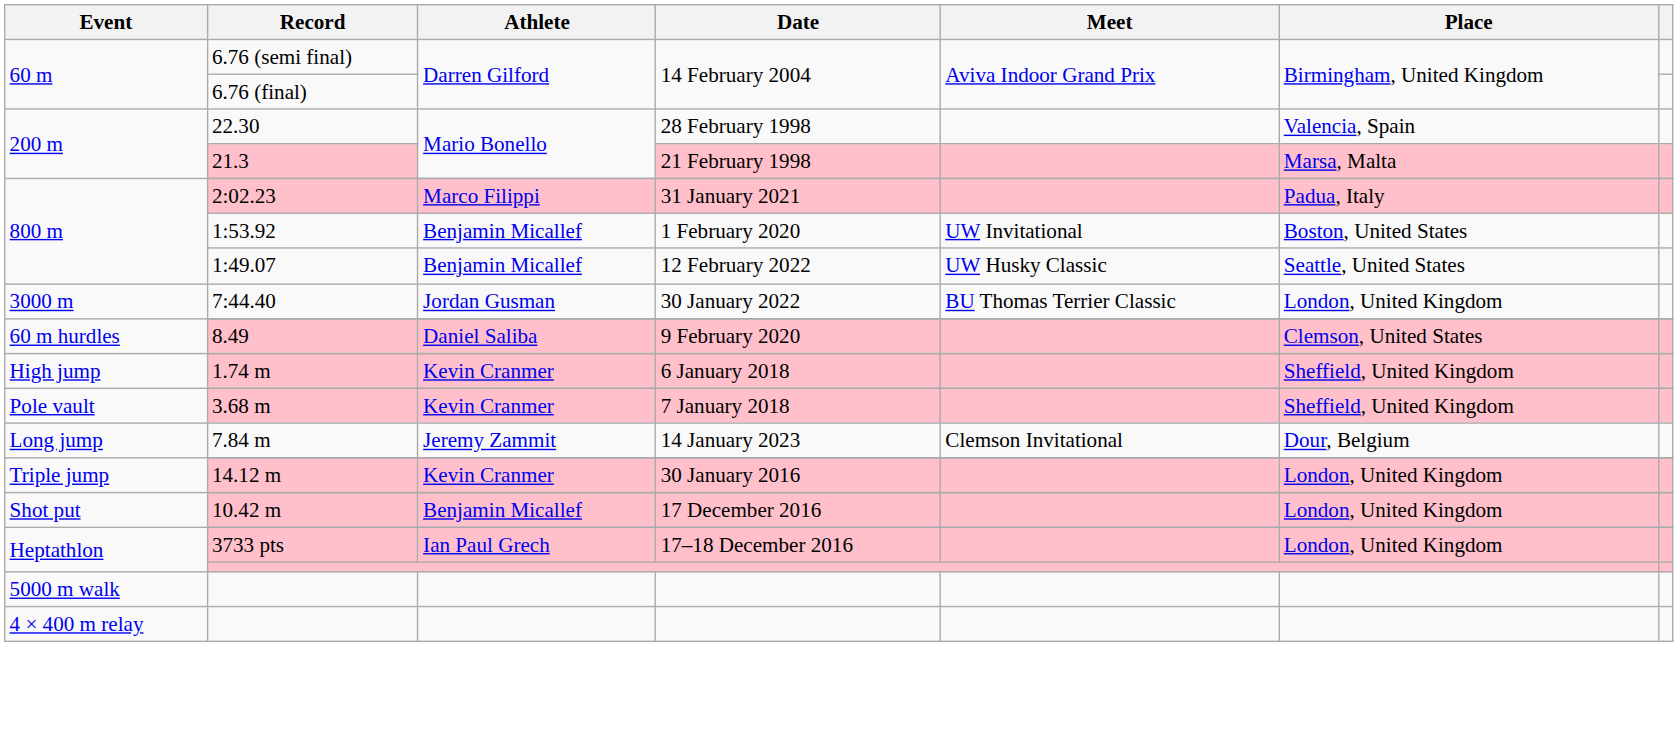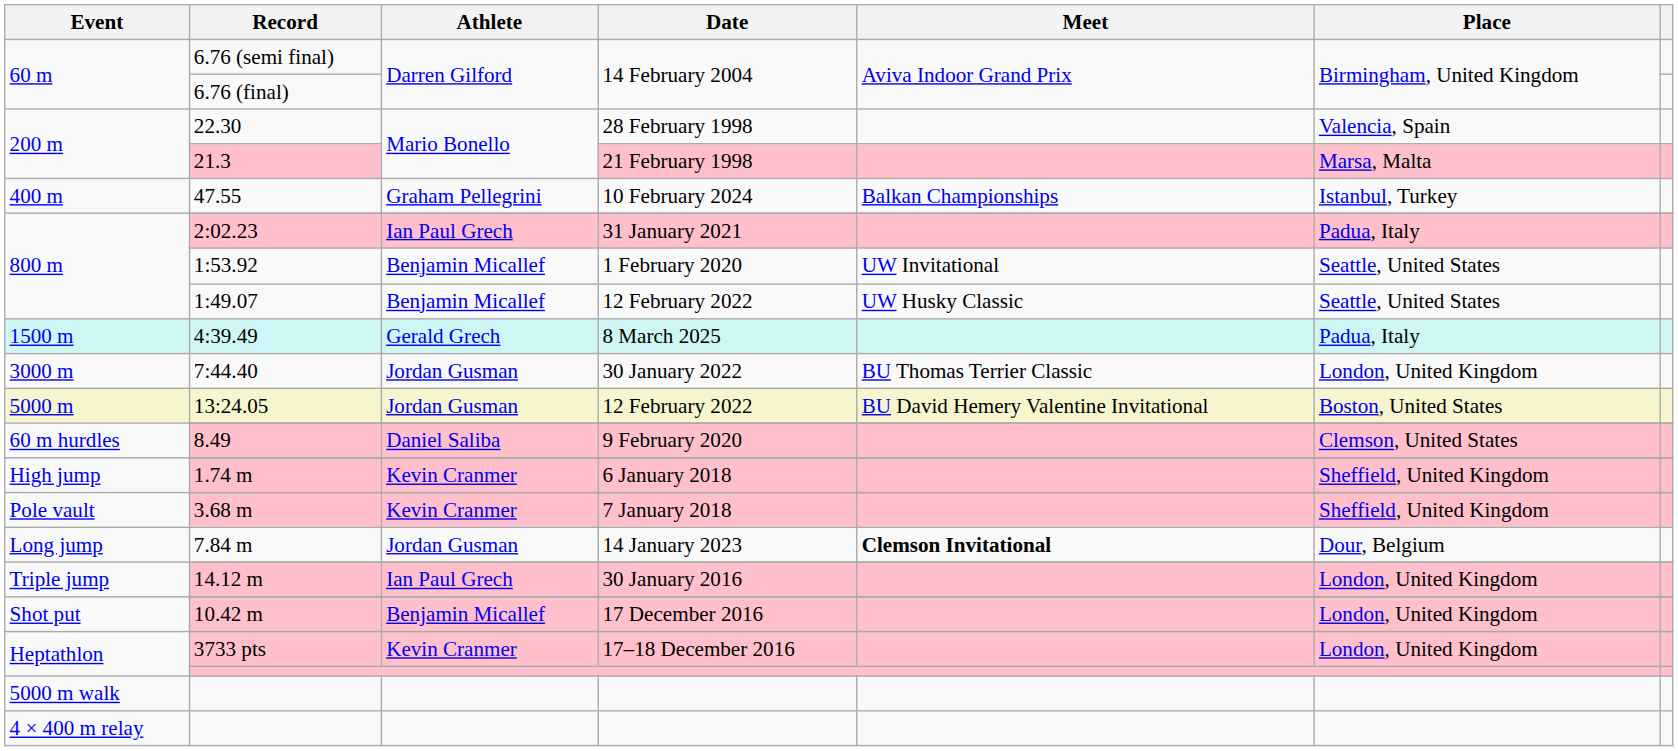+ row: 400 m | 47.55 | Graham Pellegrini | 10 February 2024 | Balkan Championships | Istanbul, Turkey
2:02.23 | Athlete: Marco Filippi -> Ian Paul Grech
1:53.92 | Place: Boston, United States -> Seattle, United States
+ row: 1500 m | 4:39.49 | Gerald Grech | 8 March 2025 | Padua, Italy
+ row: 5000 m | 13:24.05 | Jordan Gusman | 12 February 2022 | BU David Hemery Valentine Invitational | Boston, United States
7.84 m | Athlete: Jeremy Zammit -> Jordan Gusman
7.84 m | Meet: normal -> bold
14.12 m | Athlete: Kevin Cranmer -> Ian Paul Grech
3733 pts | Athlete: Ian Paul Grech -> Kevin Cranmer
